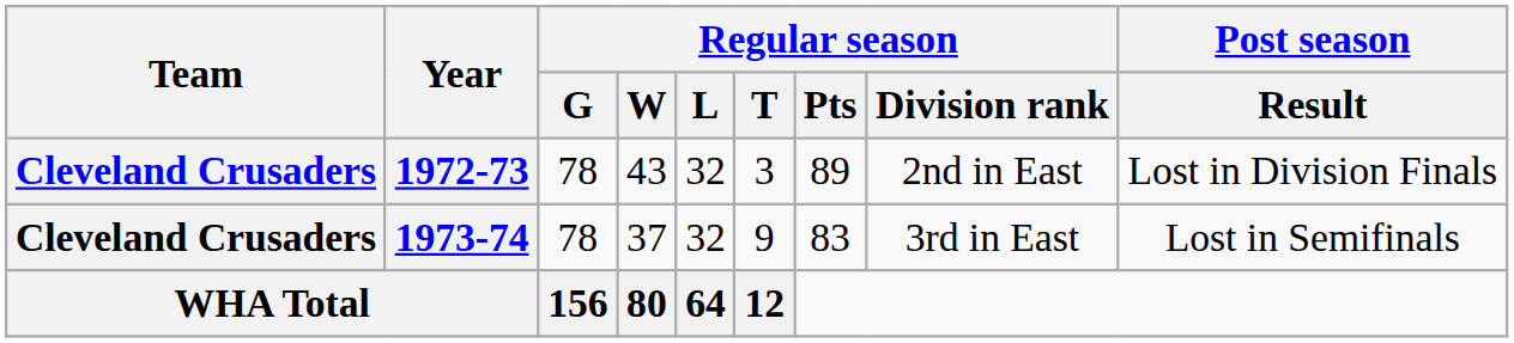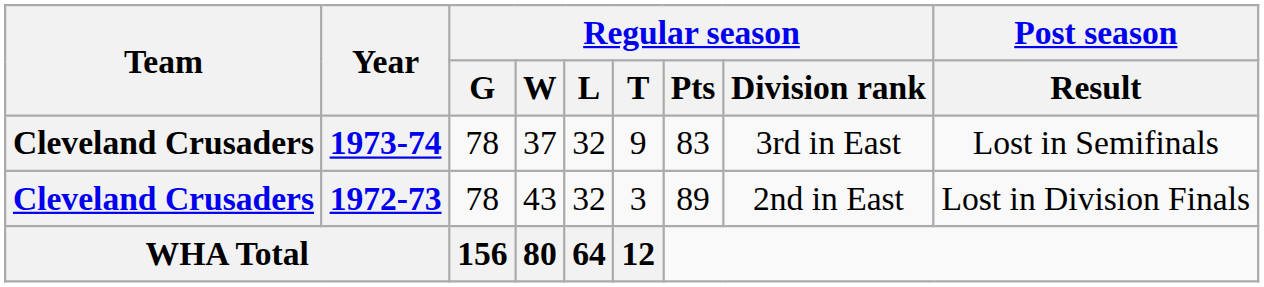rows swapped: 1972-73 <-> 1973-74
